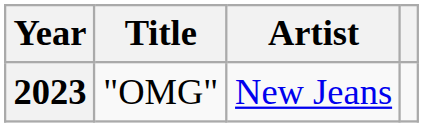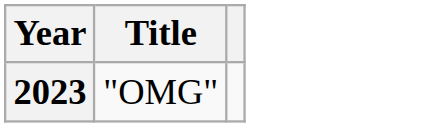- column: Artist | New Jeans
